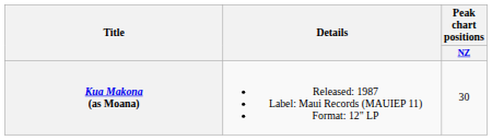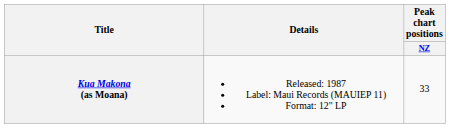Kua Makona (as Moana) | Peak chart positions / NZ: 30 -> 33
